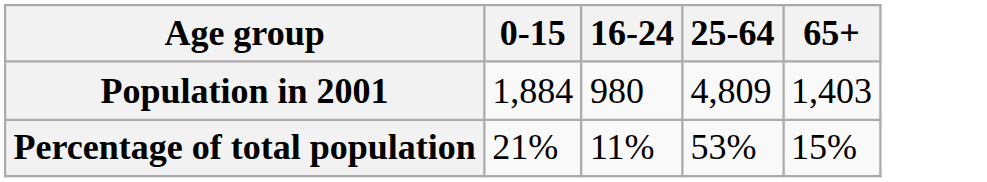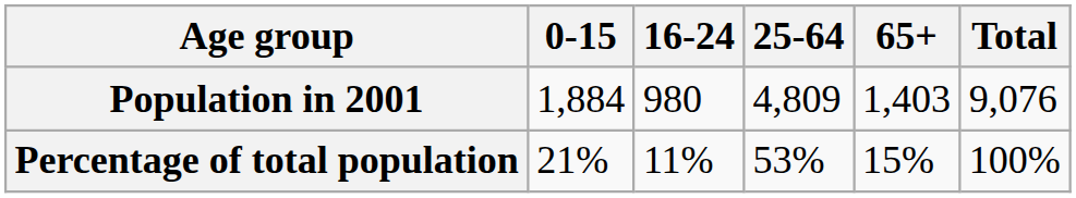+ column: Total | 9,076 | 100%
